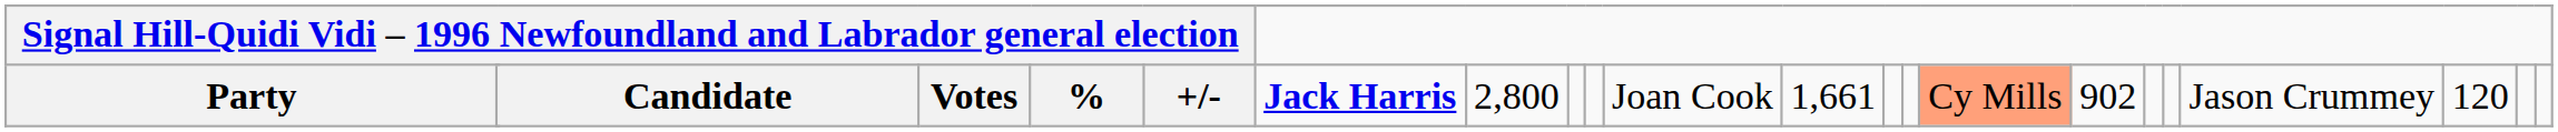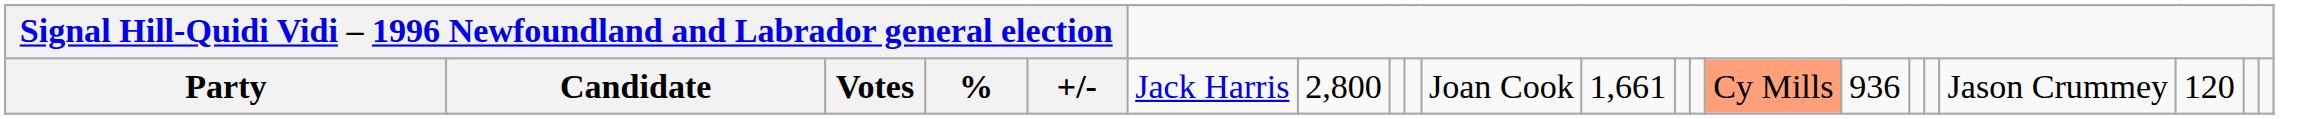Party | column 7: bold -> normal
Party | column 16: 902 -> 936
